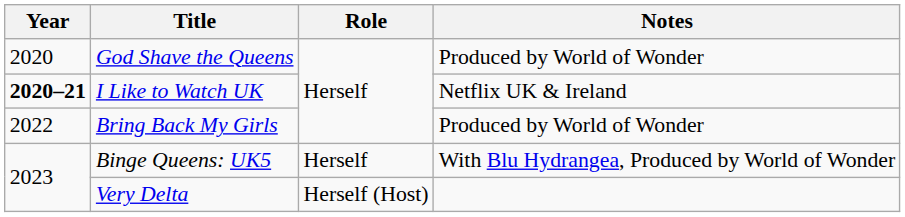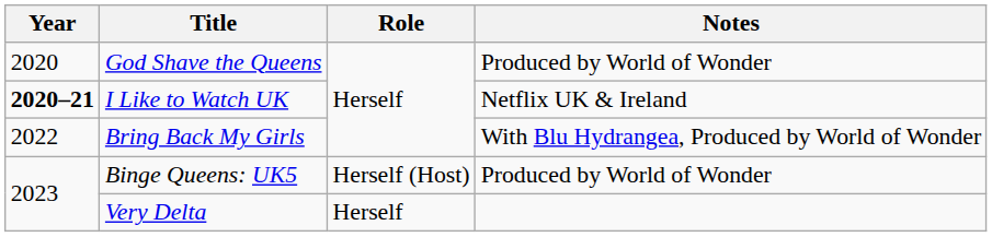Bring Back My Girls | Notes: Produced by World of Wonder -> With Blu Hydrangea, Produced by World of Wonder
Binge Queens: UK5 | Role: Herself -> Herself (Host)
Binge Queens: UK5 | Notes: With Blu Hydrangea, Produced by World of Wonder -> Produced by World of Wonder
Very Delta | Role: Herself (Host) -> Herself
